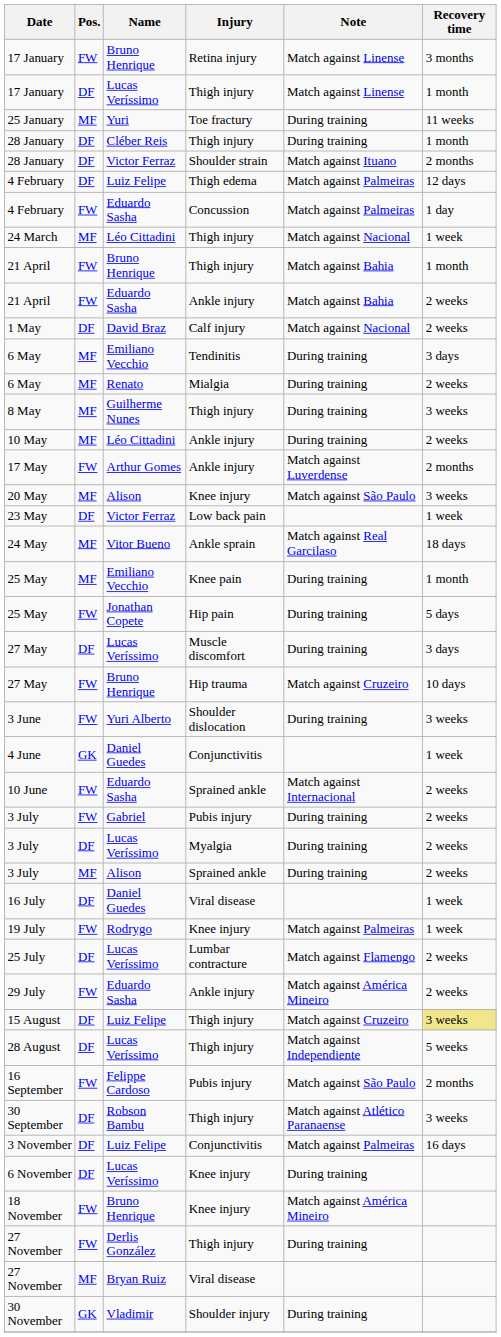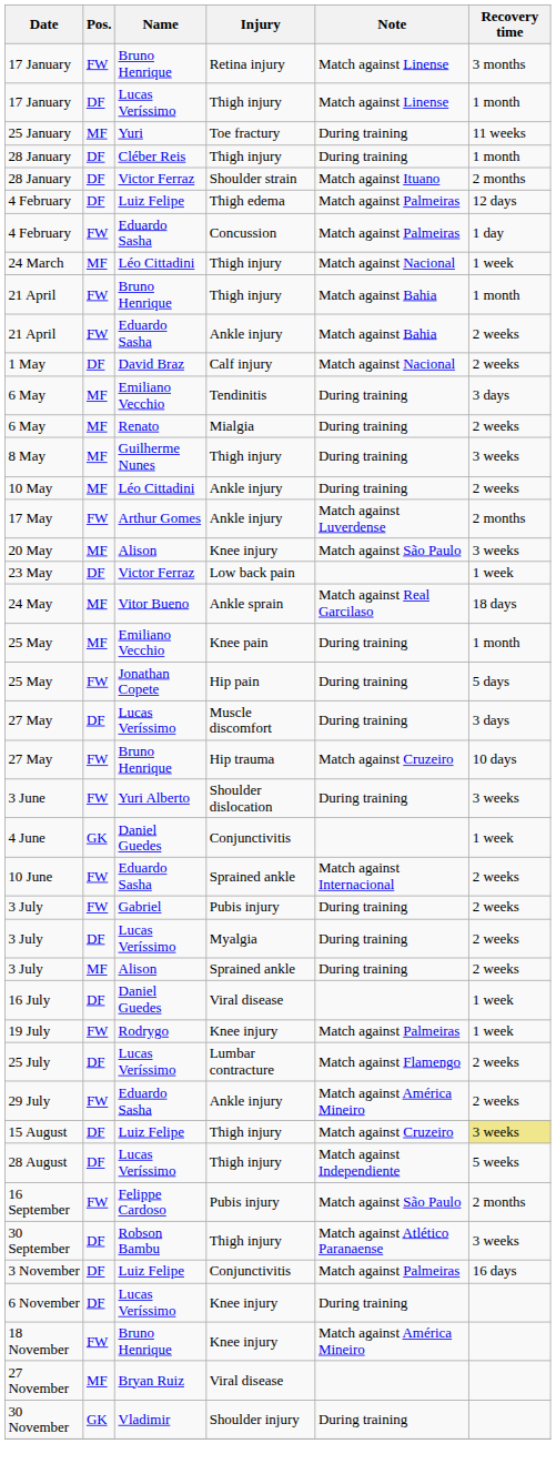- row: 27 November | FW | Derlis González | Thigh injury | During training
